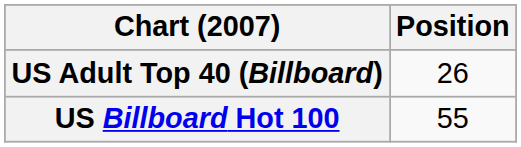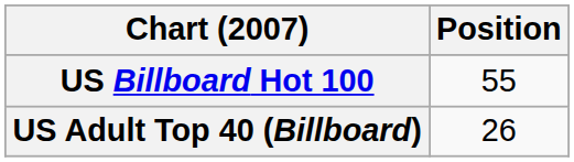rows swapped: US Billboard Hot 100 <-> US Adult Top 40 (Billboard)
